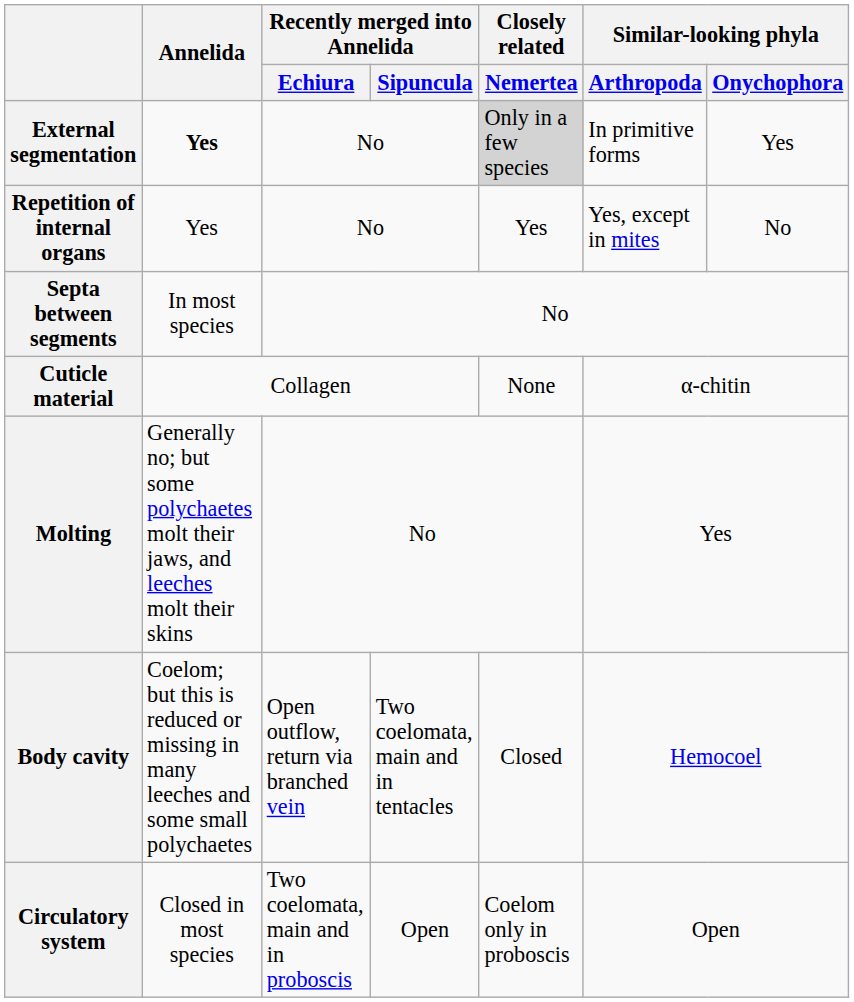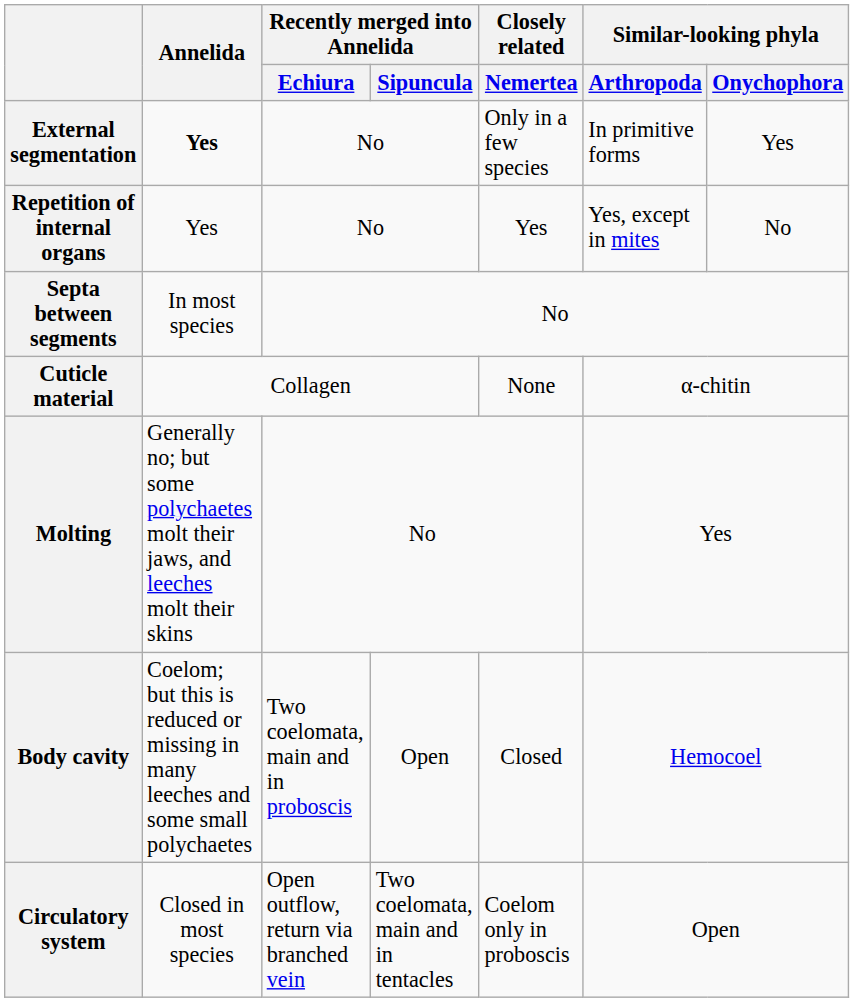External segmentation | Closely related / Nemertea: lightgrey background -> no background
Body cavity | Recently merged into Annelida / Echiura: Open outflow, return via branched vein -> Two coelomata, main and in proboscis
Body cavity | Recently merged into Annelida / Sipuncula: Two coelomata, main and in tentacles -> Open
Circulatory system | Recently merged into Annelida / Echiura: Two coelomata, main and in proboscis -> Open outflow, return via branched vein
Circulatory system | Recently merged into Annelida / Sipuncula: Open -> Two coelomata, main and in tentacles
